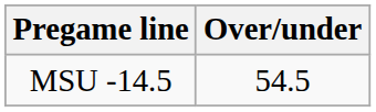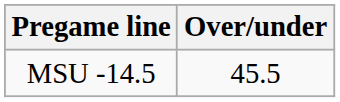MSU -14.5 | Over/under: 54.5 -> 45.5
